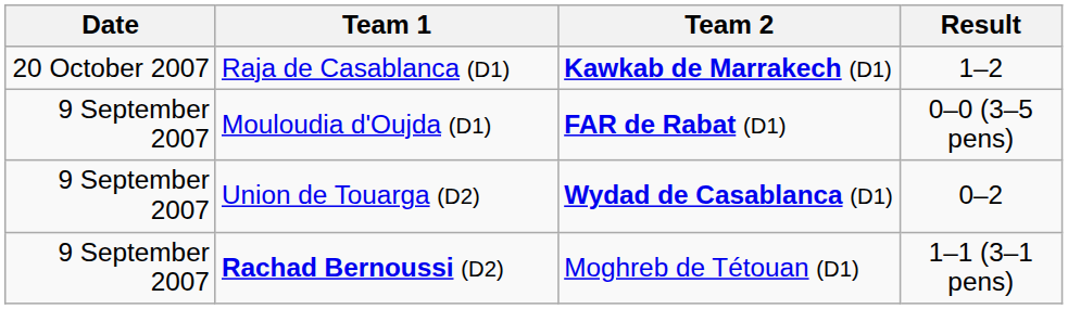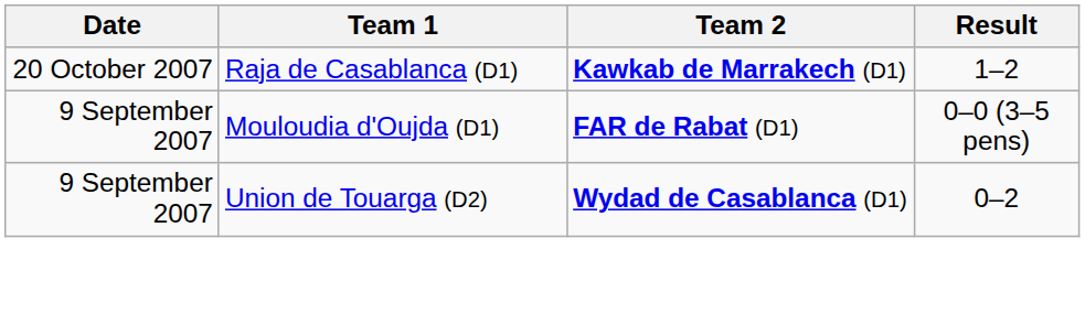- row: 9 September 2007 | Rachad Bernoussi (D2) | Moghreb de Tétouan (D1) | 1–1 (3–1 pens)
